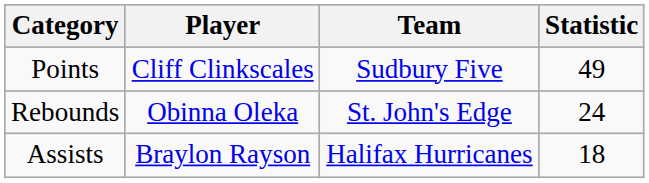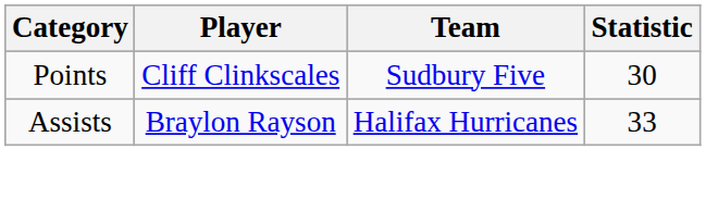Points | Statistic: 49 -> 30
- row: Rebounds | Obinna Oleka | St. John's Edge | 24
Assists | Statistic: 18 -> 33
